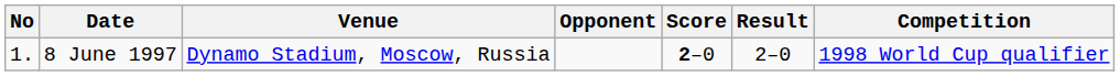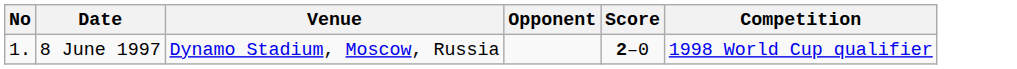- column: Result | 2–0
